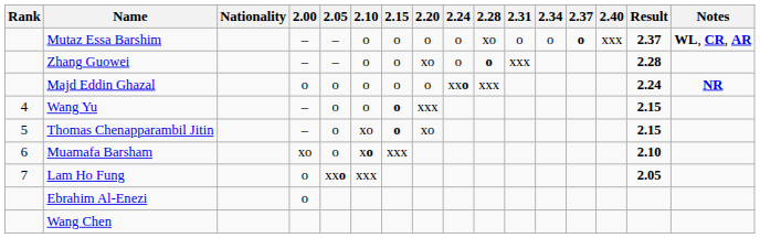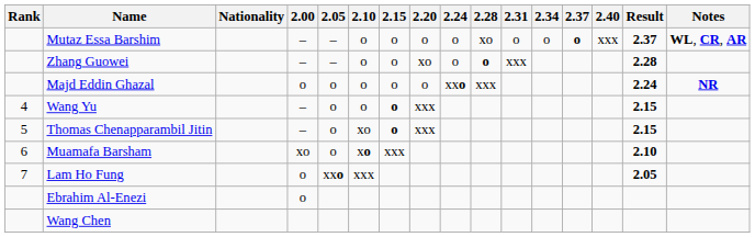Thomas Chenapparambil Jitin | 2.20: xo -> xxx
